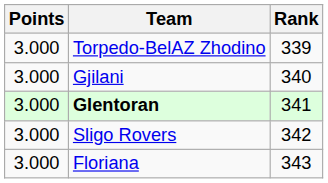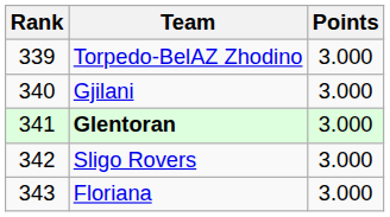columns swapped: Rank <-> Points
